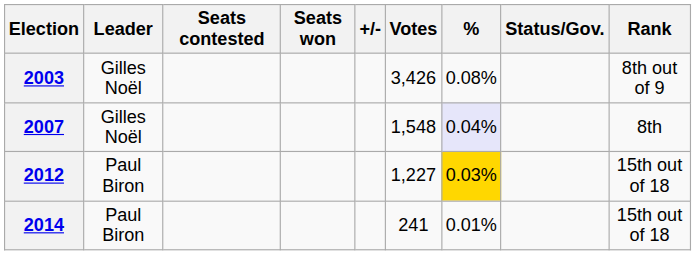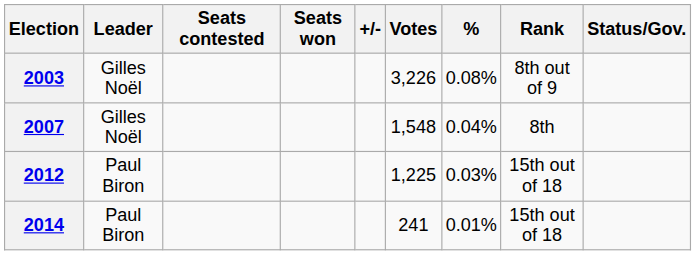columns swapped: Rank <-> Status/Gov.
2003 | Votes: 3,426 -> 3,226
2007 | %: lavender background -> no background
2012 | Votes: 1,227 -> 1,225
2012 | %: gold background -> no background
